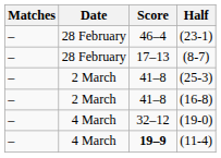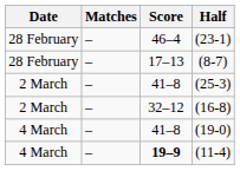columns swapped: Date <-> Matches
(16-8) | Score: 41–8 -> 32–12
(19-0) | Score: 32–12 -> 41–8
